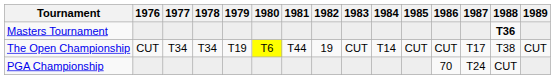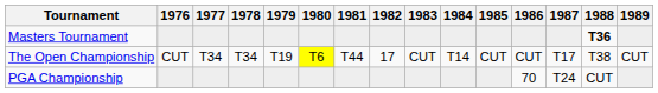The Open Championship | 1982: 19 -> 17
